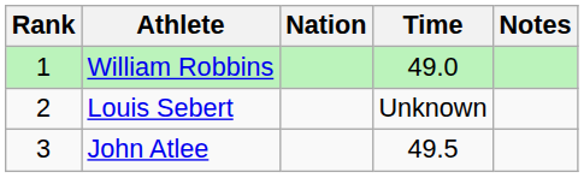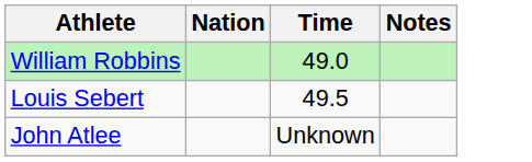- column: Rank | 1 | 2 | 3
Louis Sebert | Time: Unknown -> 49.5
John Atlee | Time: 49.5 -> Unknown
